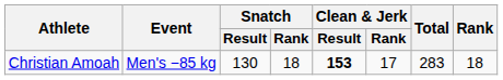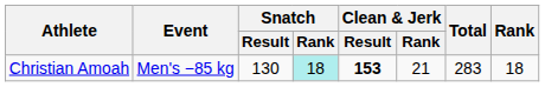Christian Amoah | Snatch / Rank: no background -> paleturquoise background
Christian Amoah | Clean & Jerk / Rank: 17 -> 21
